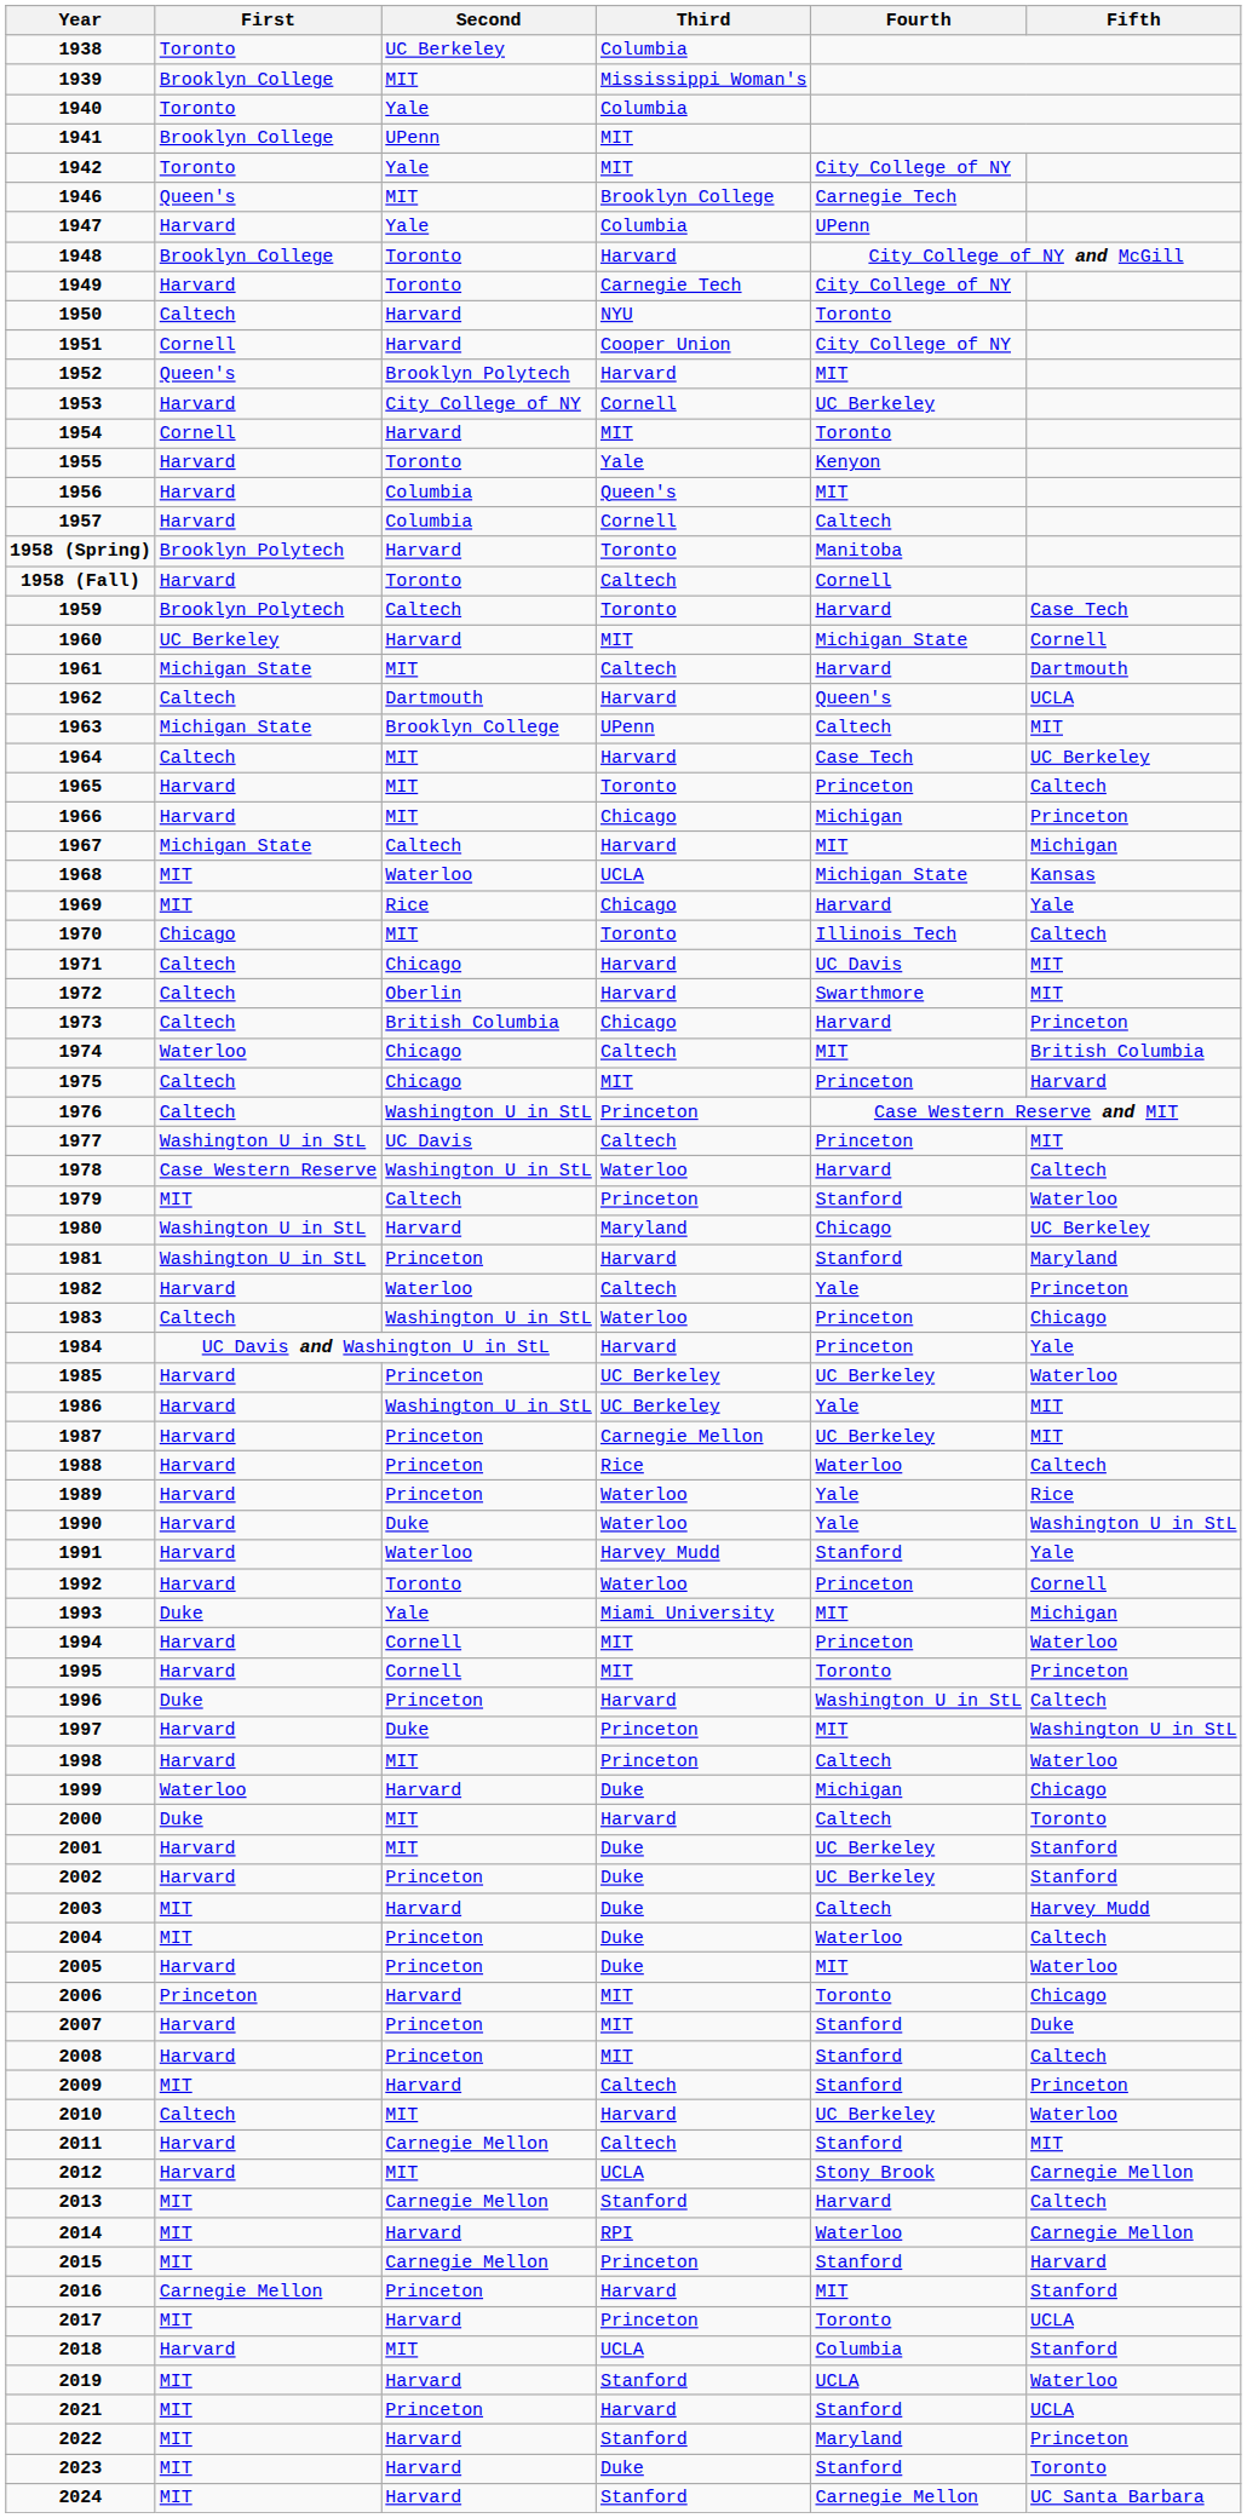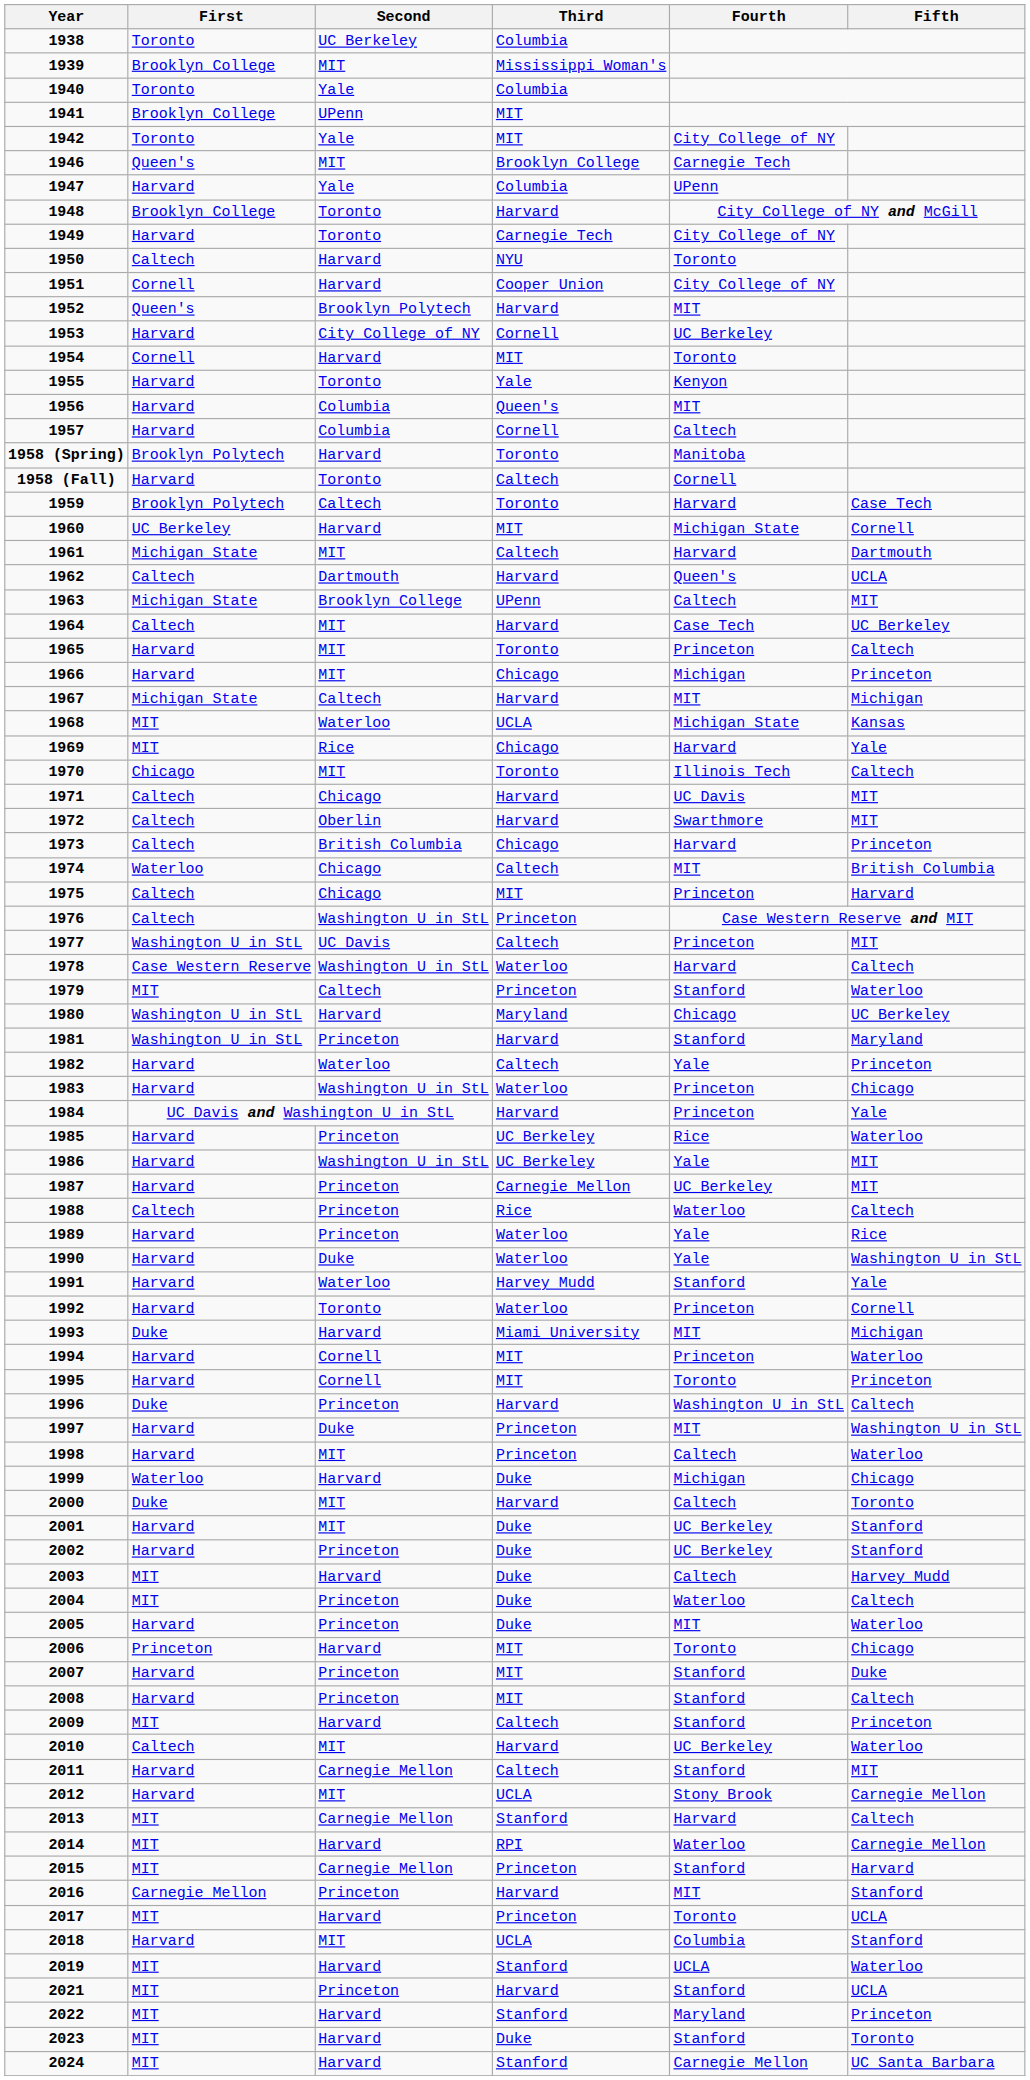1983 | First: Caltech -> Harvard
1985 | Fourth: UC Berkeley -> Rice
1988 | First: Harvard -> Caltech
1993 | Second: Yale -> Harvard
